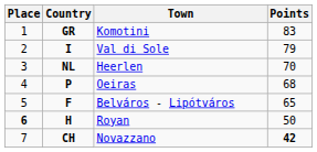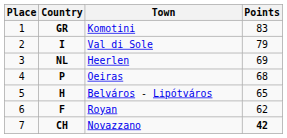Heerlen | Points: 70 -> 69
Belváros - Lipótváros | Country: F -> H
Royan | Place: bold -> normal
Royan | Country: H -> F
Royan | Points: 50 -> 62
